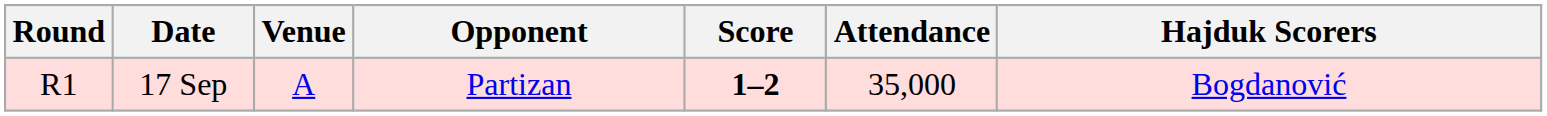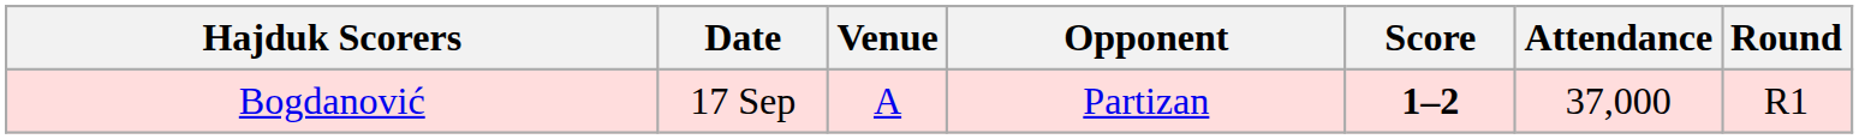columns swapped: Round <-> Hajduk Scorers
17 Sep | Attendance: 35,000 -> 37,000
